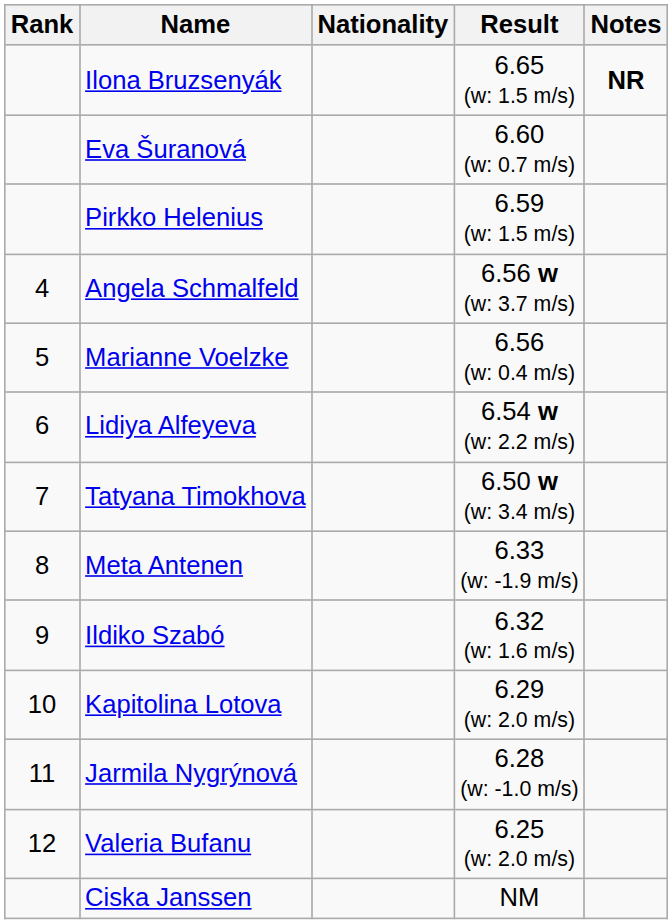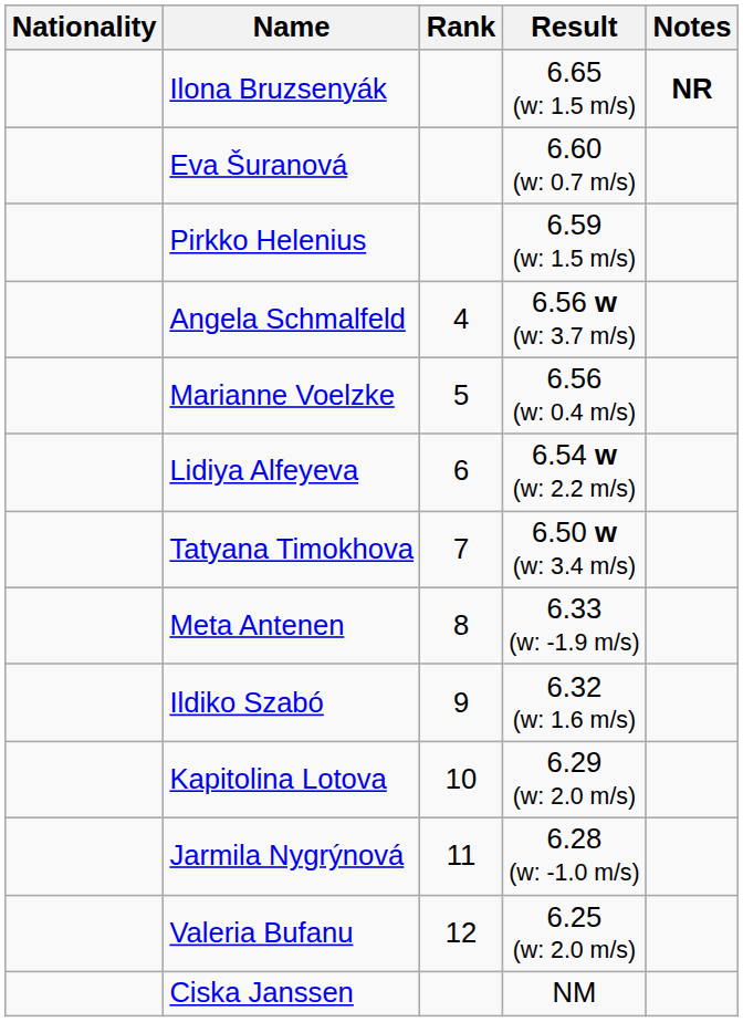columns swapped: Rank <-> Nationality
